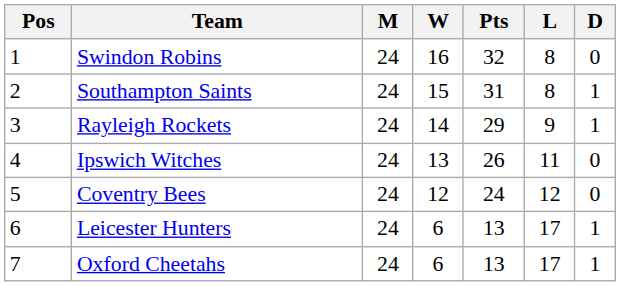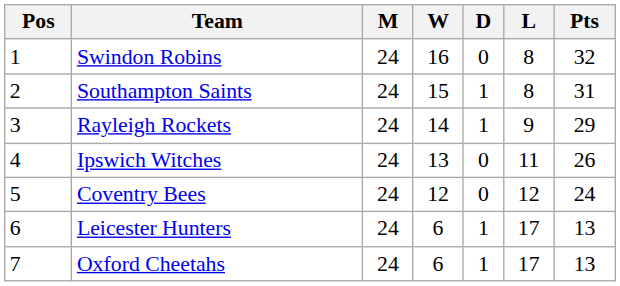columns swapped: D <-> Pts
